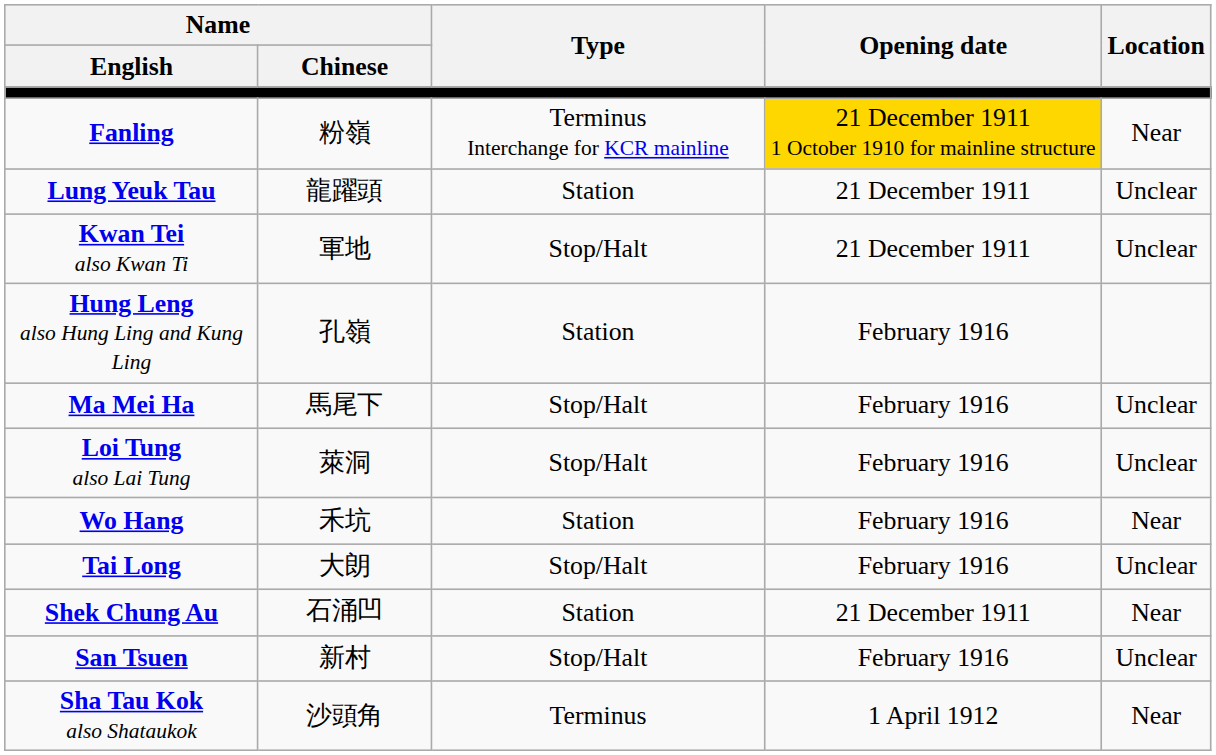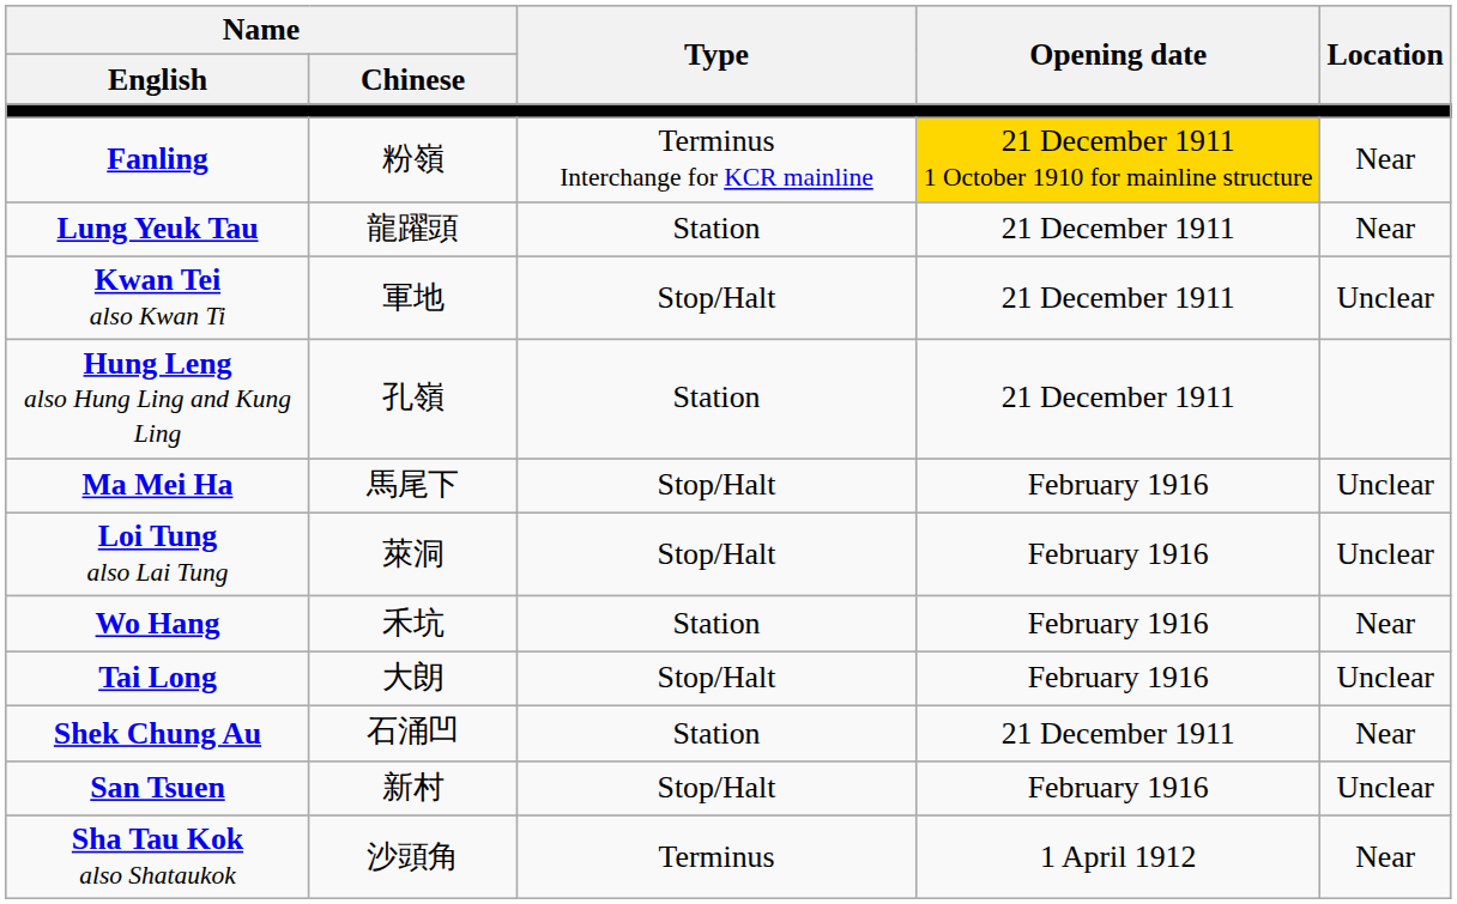Lung Yeuk Tau | Location: Unclear -> Near
Hung Leng also Hung Ling and Kung Ling | Opening date: February 1916 -> 21 December 1911
